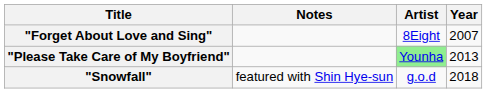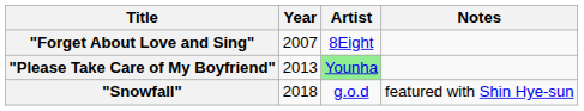columns swapped: Year <-> Notes
